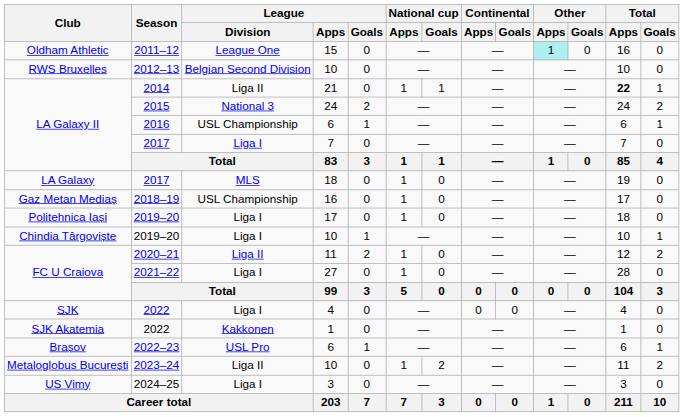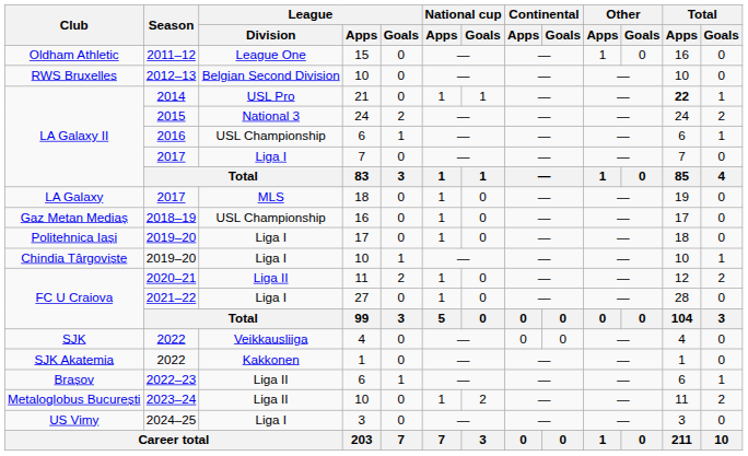2011–12 | Other / Apps: paleturquoise background -> no background
2014 | League / Division: Liga II -> USL Pro
2022 / 4 | League / Division: Liga I -> Veikkausliiga
2022–23 | League / Division: USL Pro -> Liga II
